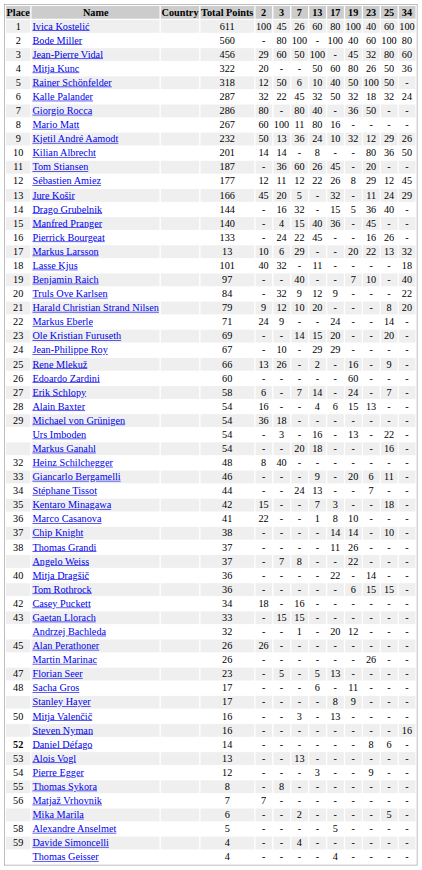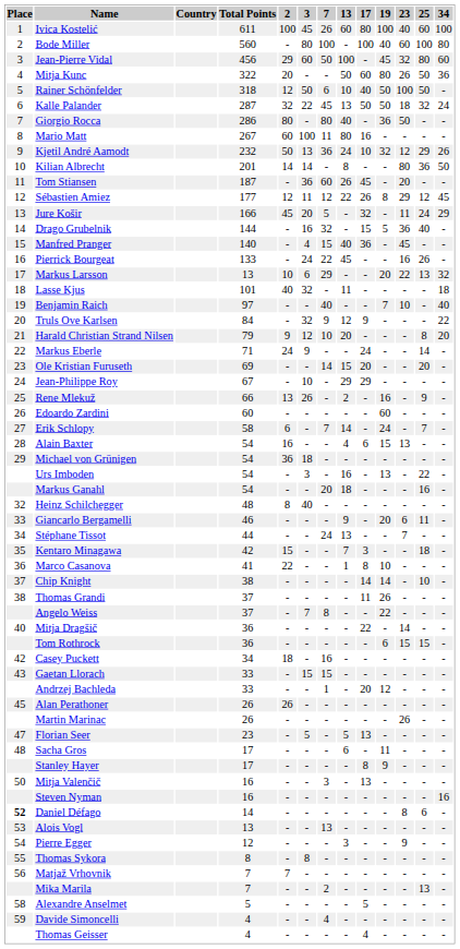Kalle Palander | 13: 32 -> 13
Kalle Palander | 19: 32 -> 50
Andrzej Bachleda | Total Points: 32 -> 33
Mika Marila | Total Points: 6 -> 7
Mika Marila | 25: 5 -> 13
